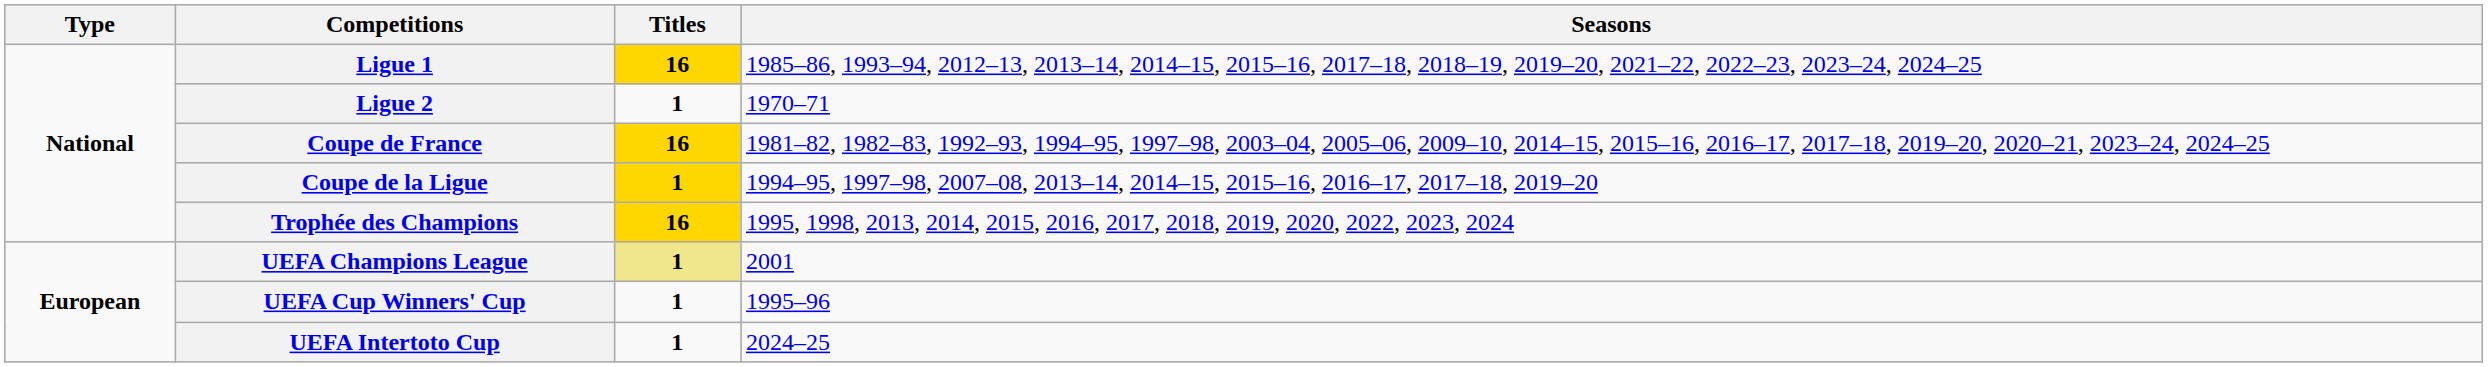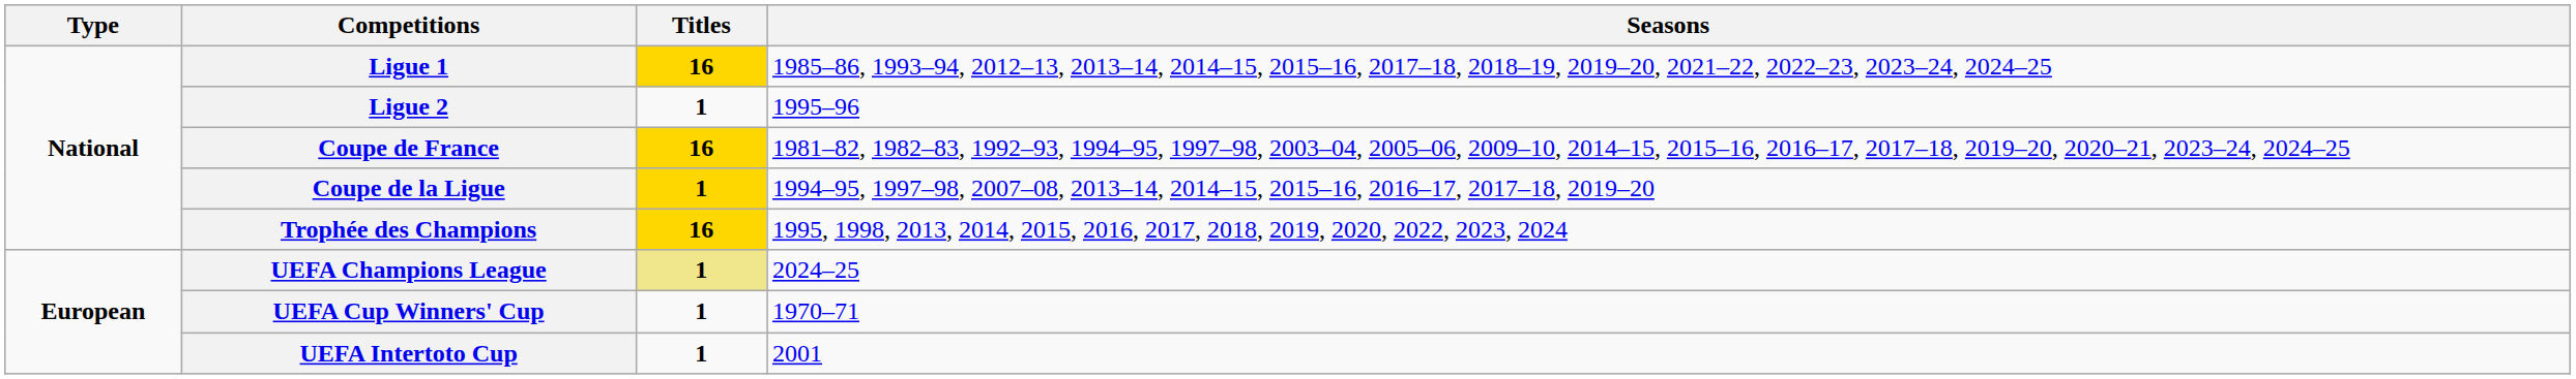Ligue 2 | Seasons: 1970–71 -> 1995–96
UEFA Champions League | Seasons: 2001 -> 2024–25
UEFA Cup Winners' Cup | Seasons: 1995–96 -> 1970–71
UEFA Intertoto Cup | Seasons: 2024–25 -> 2001
